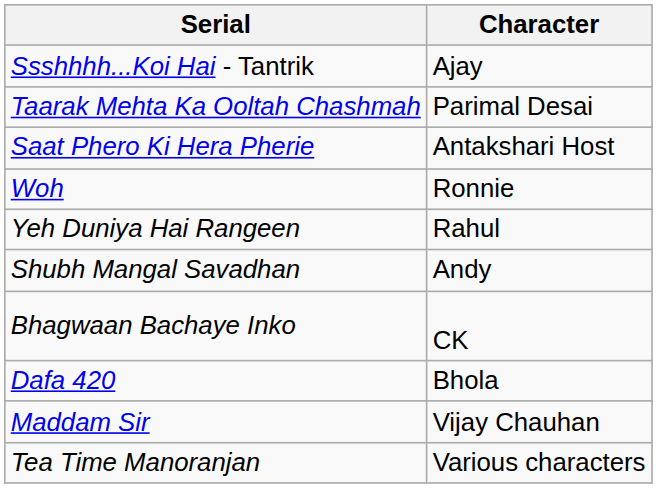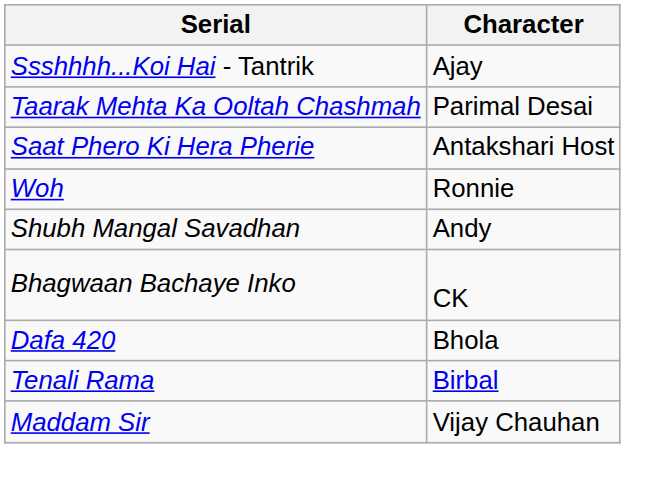- row: Yeh Duniya Hai Rangeen | Rahul
+ row: Tenali Rama | Birbal
- row: Tea Time Manoranjan | Various characters
